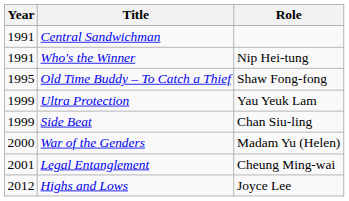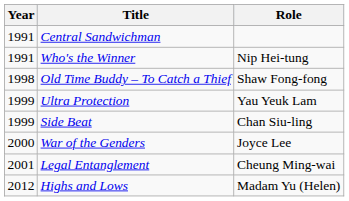Old Time Buddy – To Catch a Thief | Year: 1995 -> 1998
War of the Genders | Role: Madam Yu (Helen) -> Joyce Lee
Highs and Lows | Role: Joyce Lee -> Madam Yu (Helen)
